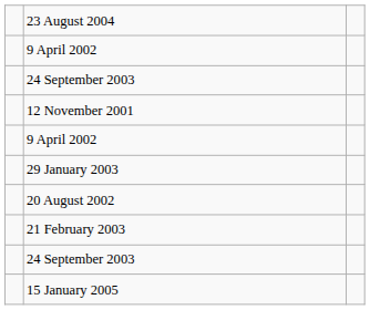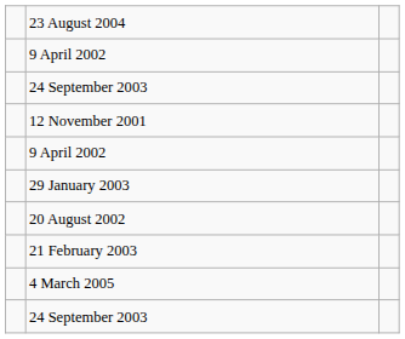+ row: 4 March 2005
- row: 15 January 2005
